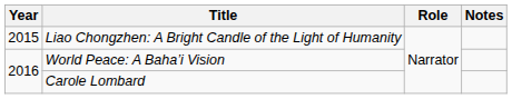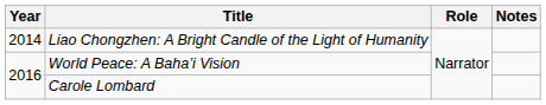Liao Chongzhen: A Bright Candle of the Light of Humanity | Year: 2015 -> 2014
